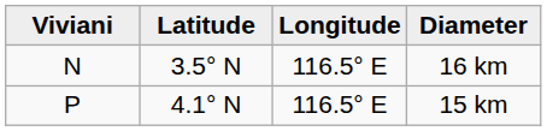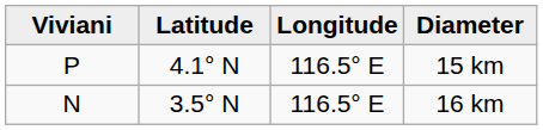rows swapped: 16 km <-> 15 km
